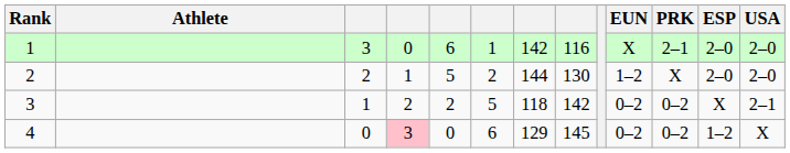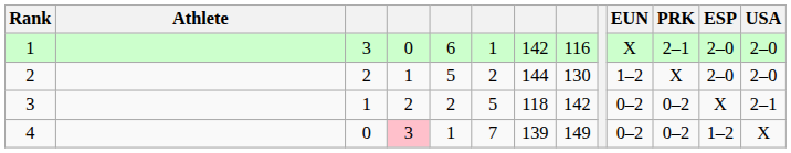4 | column 5: 0 -> 1
4 | column 6: 6 -> 7
4 | column 7: 129 -> 139
4 | column 8: 145 -> 149
